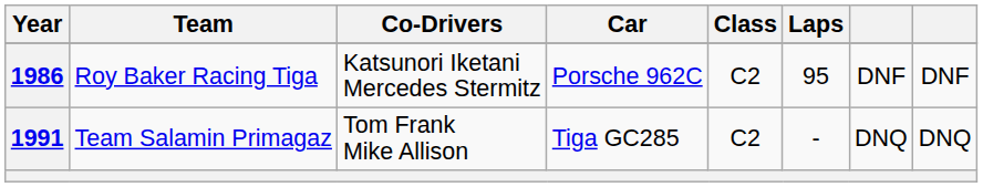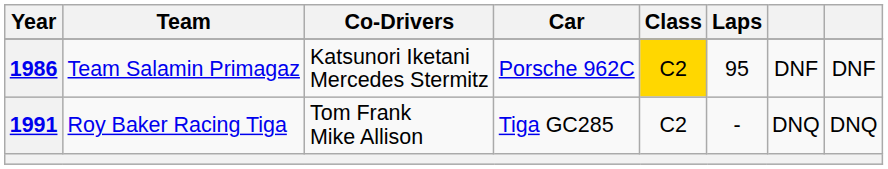1986 | Team: Roy Baker Racing Tiga -> Team Salamin Primagaz
1986 | Class: no background -> gold background
1991 | Team: Team Salamin Primagaz -> Roy Baker Racing Tiga
